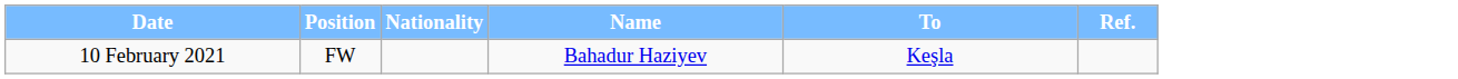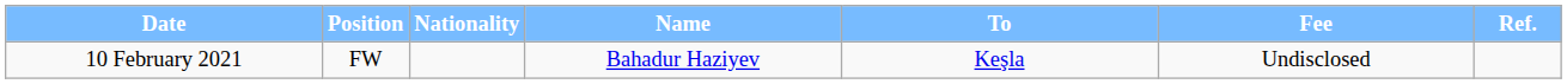+ column: Fee | Undisclosed
